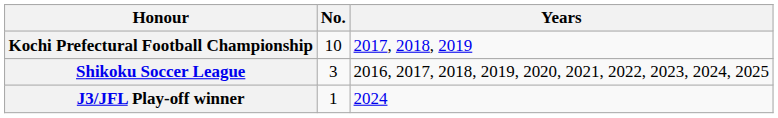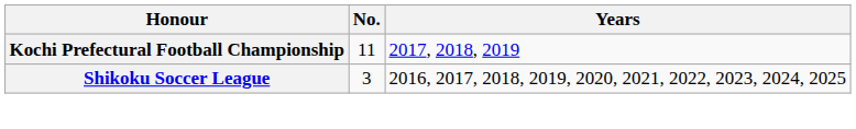Kochi Prefectural Football Championship | No.: 10 -> 11
- row: J3/JFL Play-off winner | 1 | 2024
